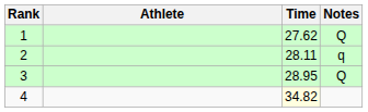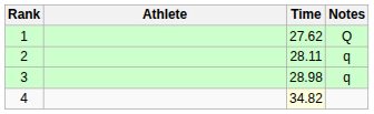3 | Time: 28.95 -> 28.98
3 | Notes: Q -> q
